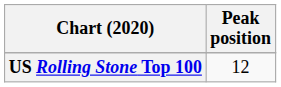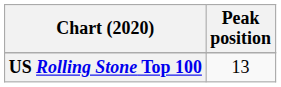US Rolling Stone Top 100 | Peak position: 12 -> 13
